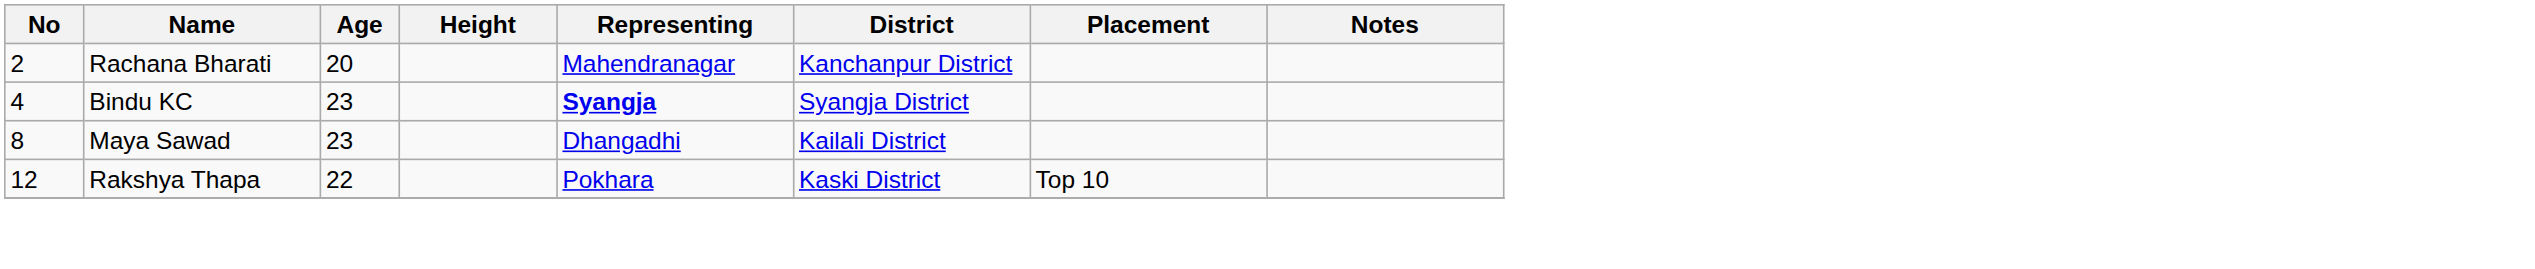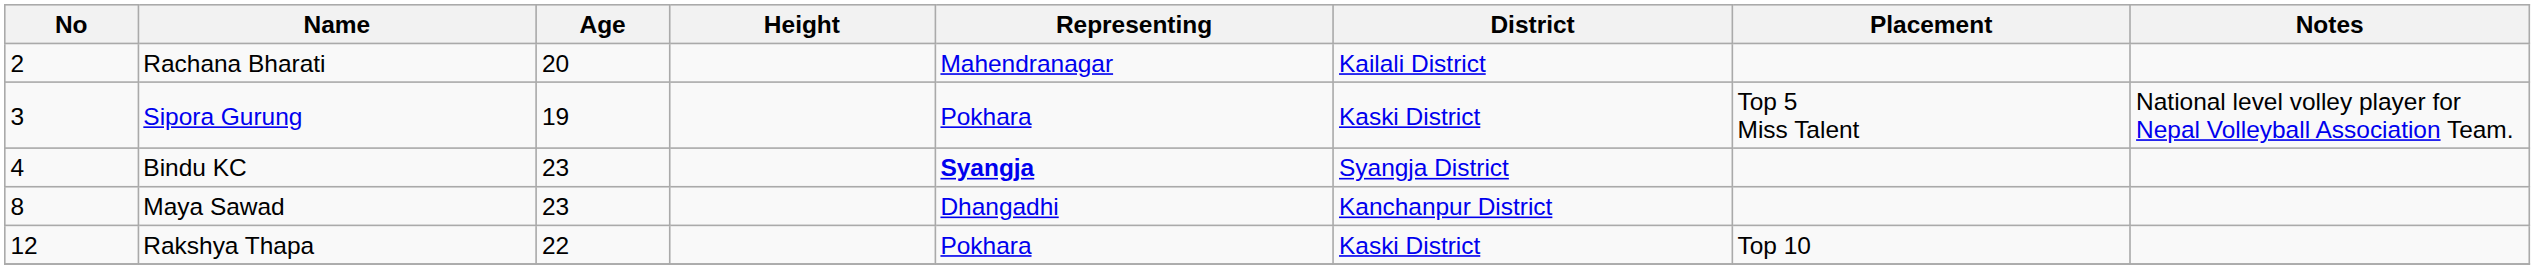Rachana Bharati | District: Kanchanpur District -> Kailali District
+ row: 3 | Sipora Gurung | 19 | Pokhara | Kaski District | Top 5 Miss Talent | National level volley player for Nepal Volleyball Association Team.
Maya Sawad | District: Kailali District -> Kanchanpur District
